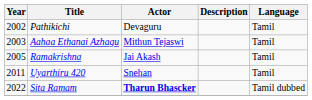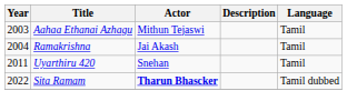- row: 2002 | Pathikichi | Devaguru | Tamil
Ramakrishna | Year: 2005 -> 2004
